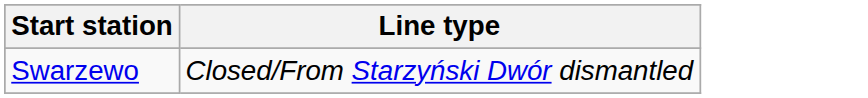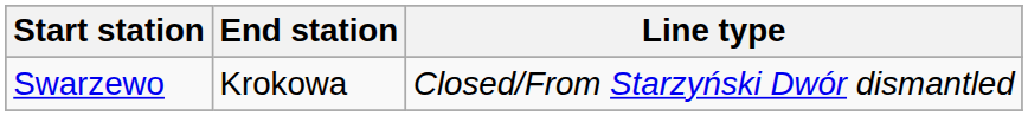+ column: End station | Krokowa
